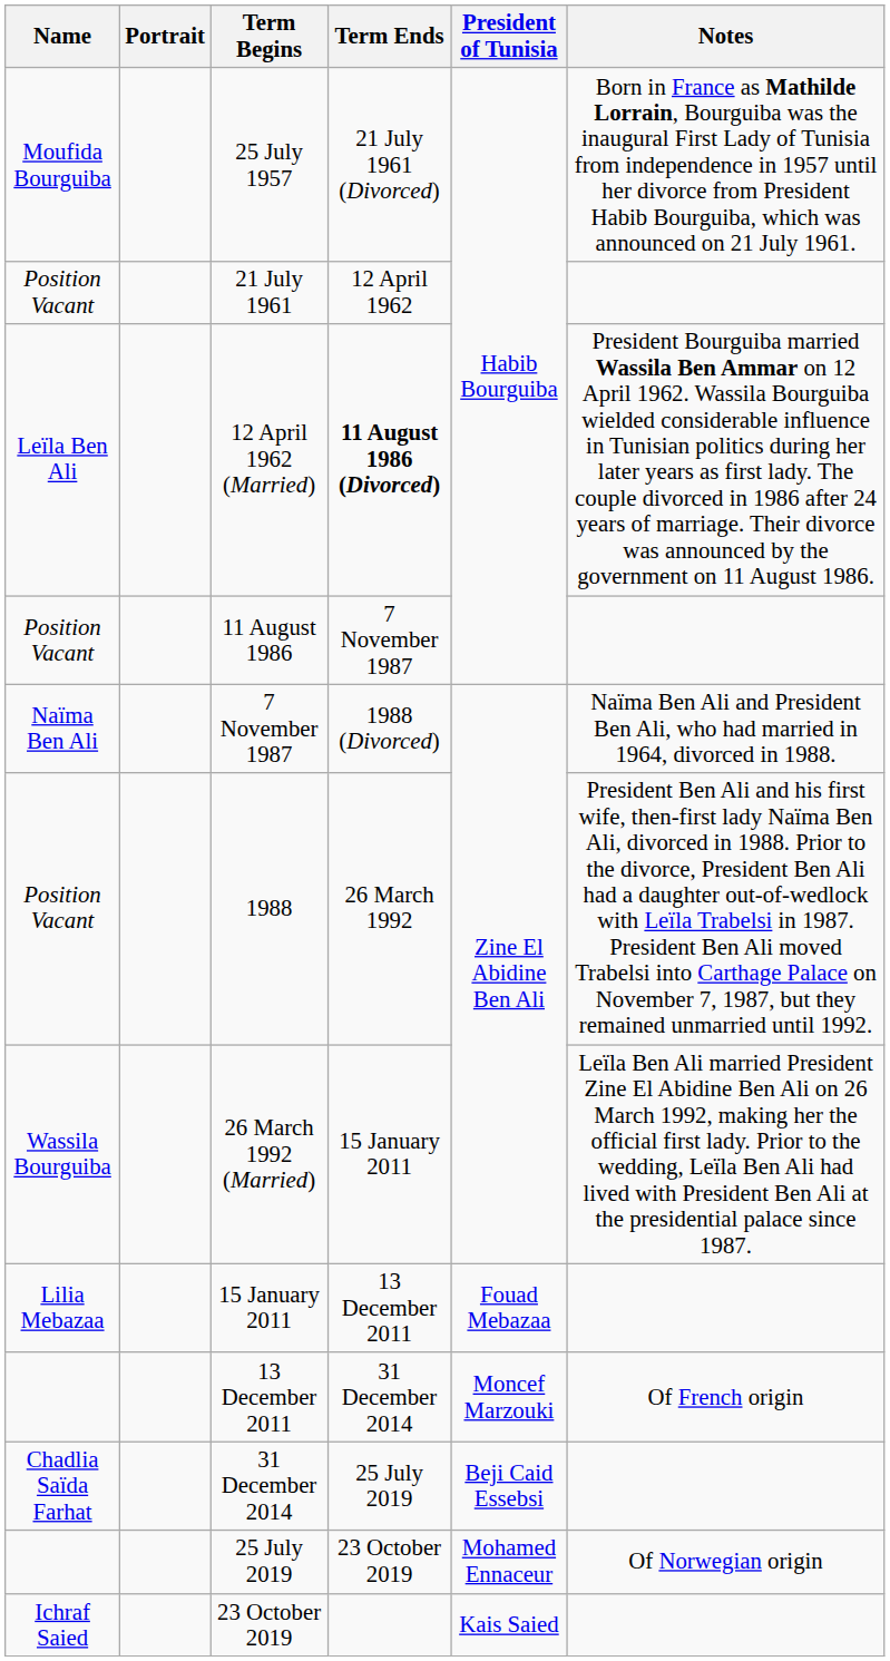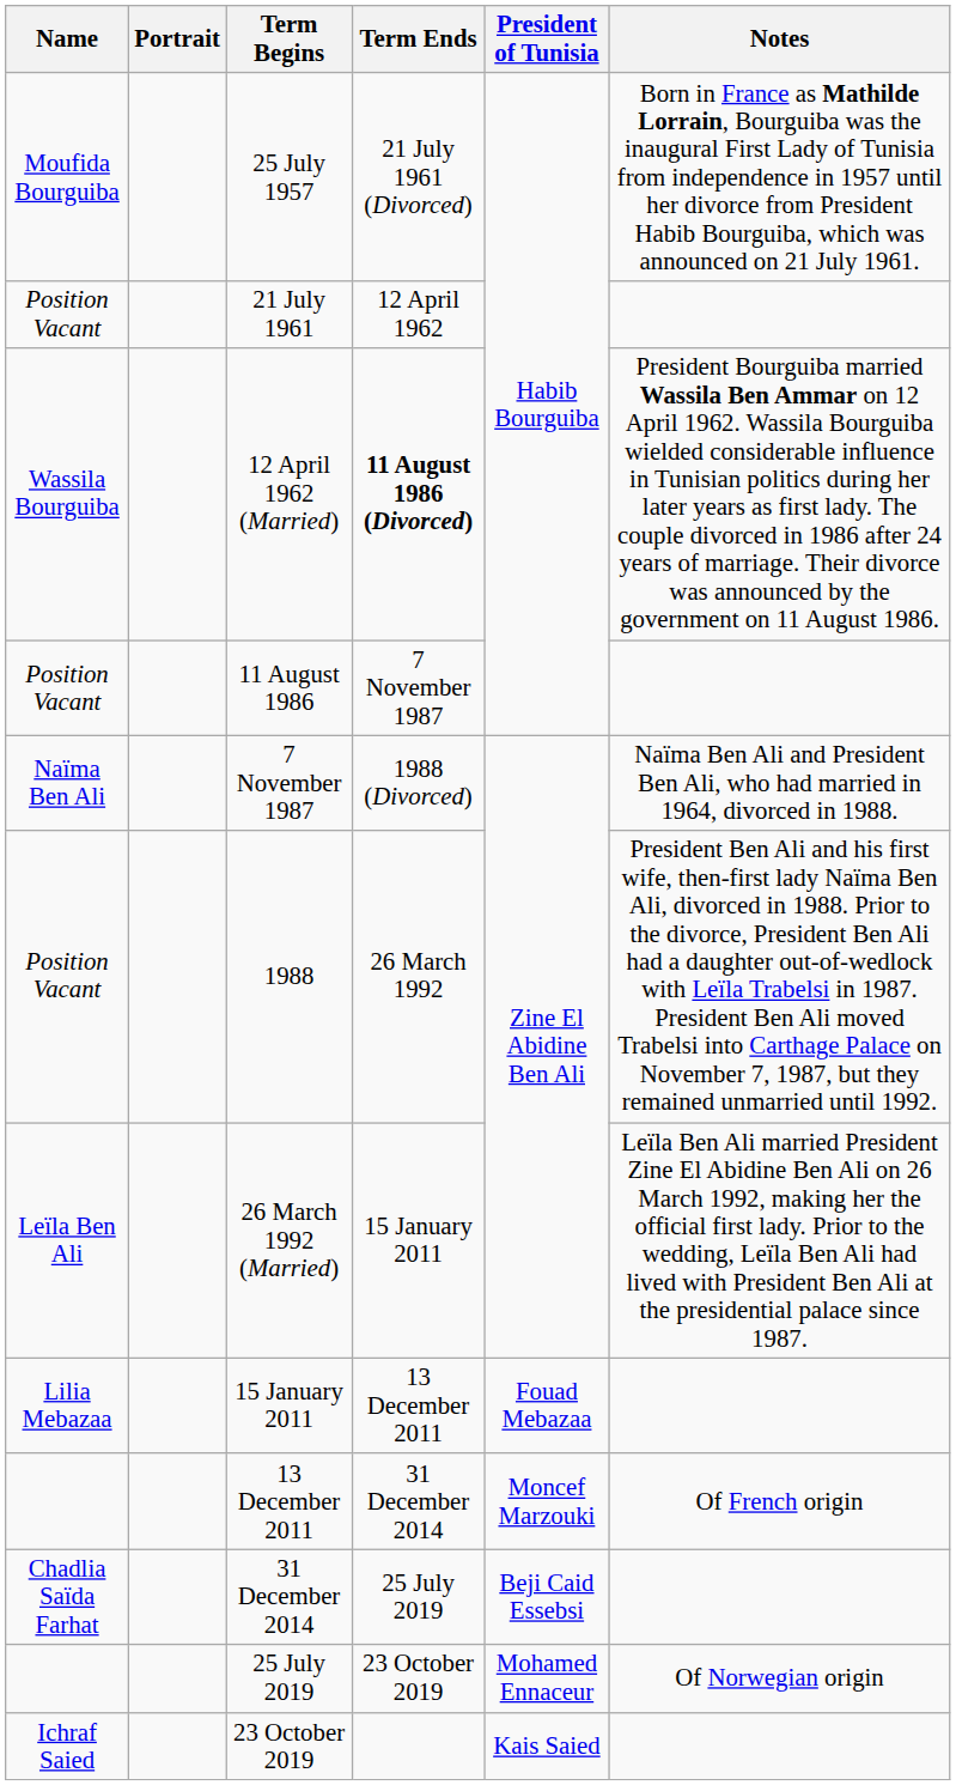12 April 1962 (Married) | Name: Leïla Ben Ali -> Wassila Bourguiba
26 March 1992 (Married) | Name: Wassila Bourguiba -> Leïla Ben Ali
